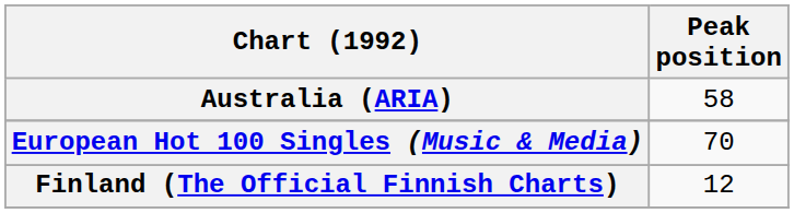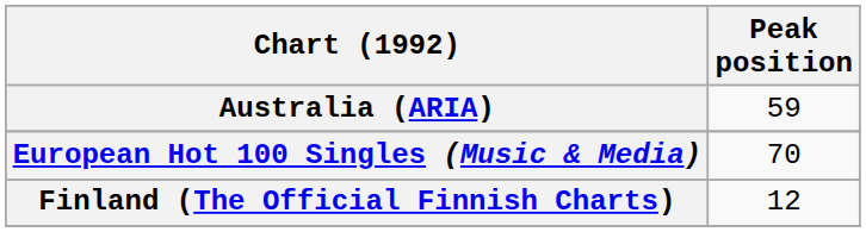Australia (ARIA) | Peak position: 58 -> 59
